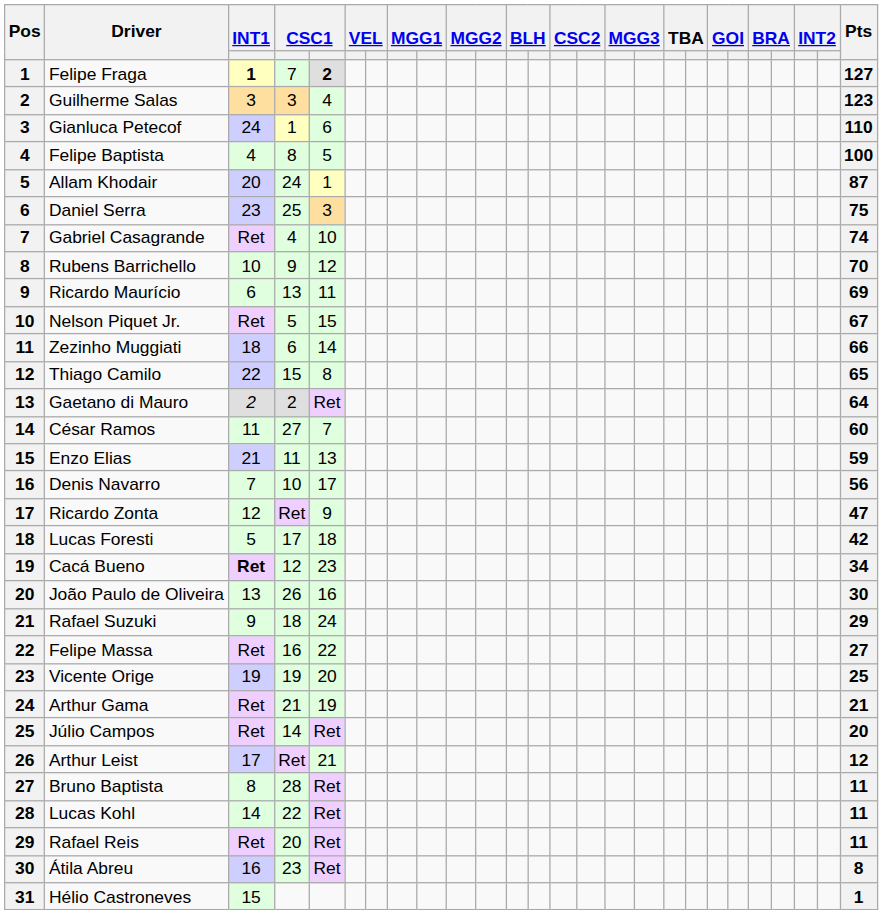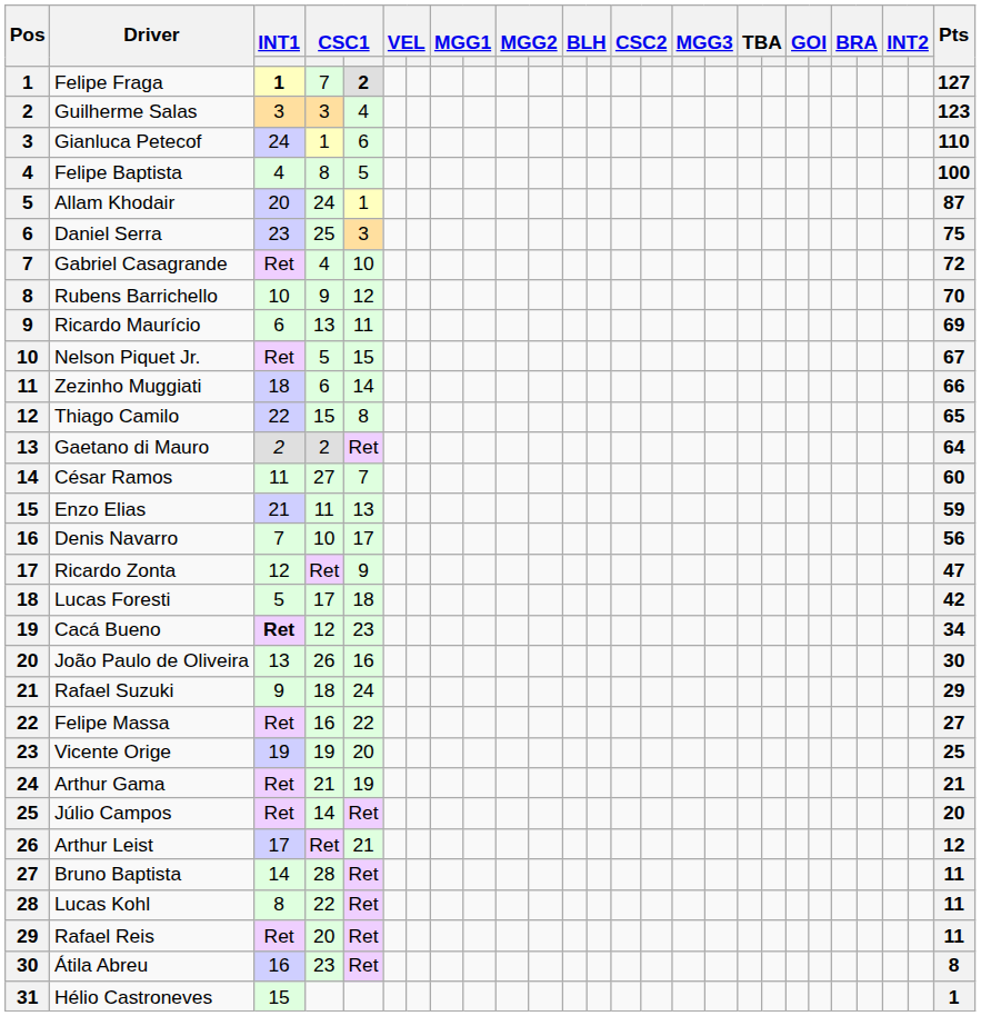Gabriel Casagrande | Pts: 74 -> 72
Bruno Baptista | INT1: 8 -> 14
Lucas Kohl | INT1: 14 -> 8
